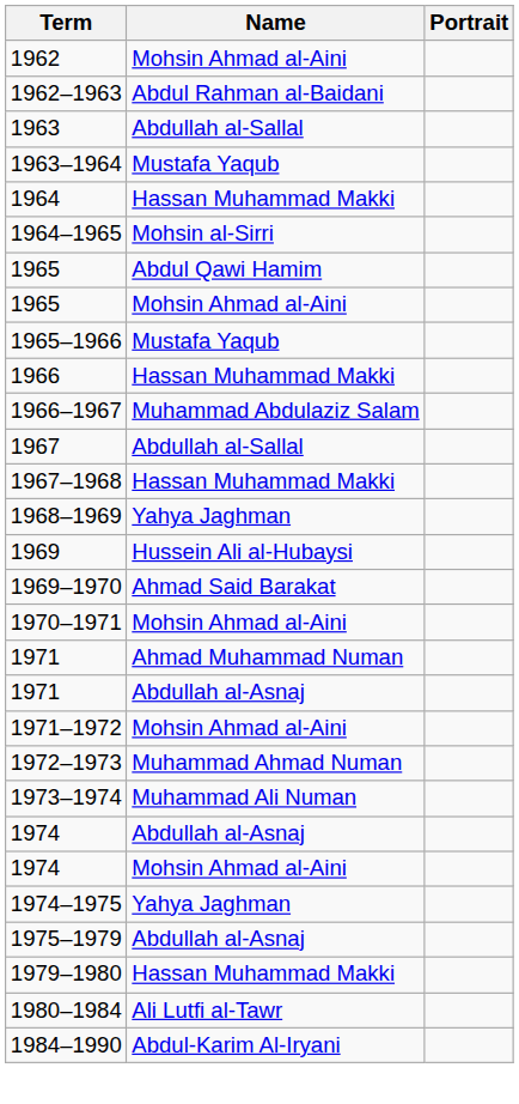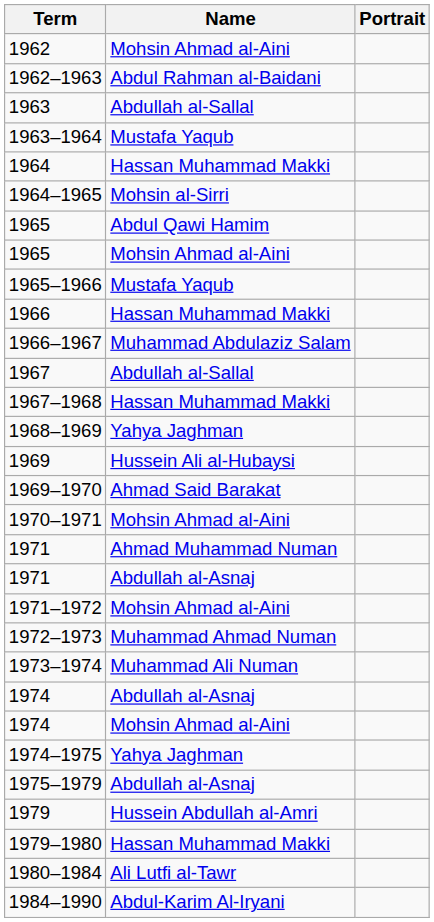+ row: 1979 | Hussein Abdullah al-Amri
